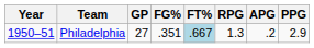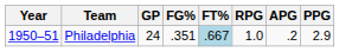Philadelphia | GP: 27 -> 24
Philadelphia | RPG: 1.3 -> 1.0
